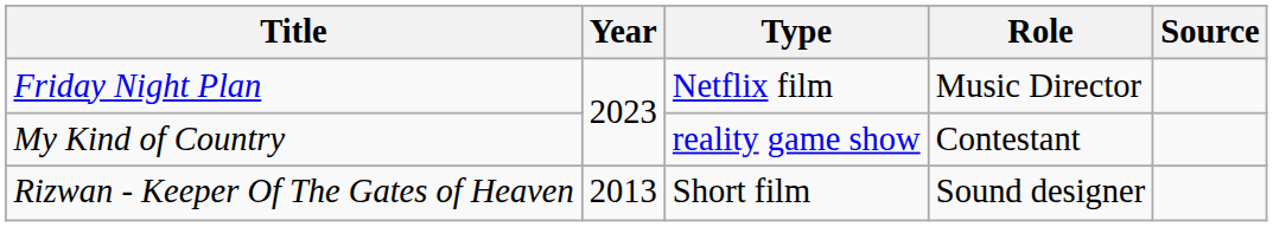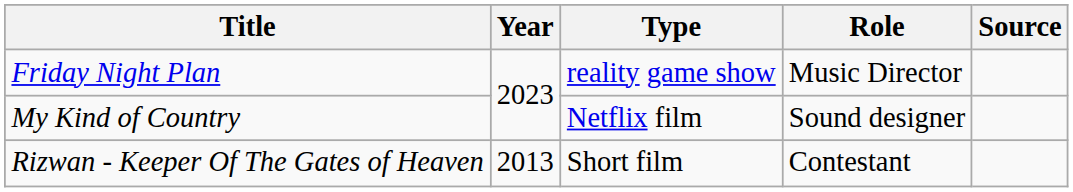Friday Night Plan | Type: Netflix film -> reality game show
My Kind of Country | Type: reality game show -> Netflix film
My Kind of Country | Role: Contestant -> Sound designer
Rizwan - Keeper Of The Gates of Heaven | Role: Sound designer -> Contestant
